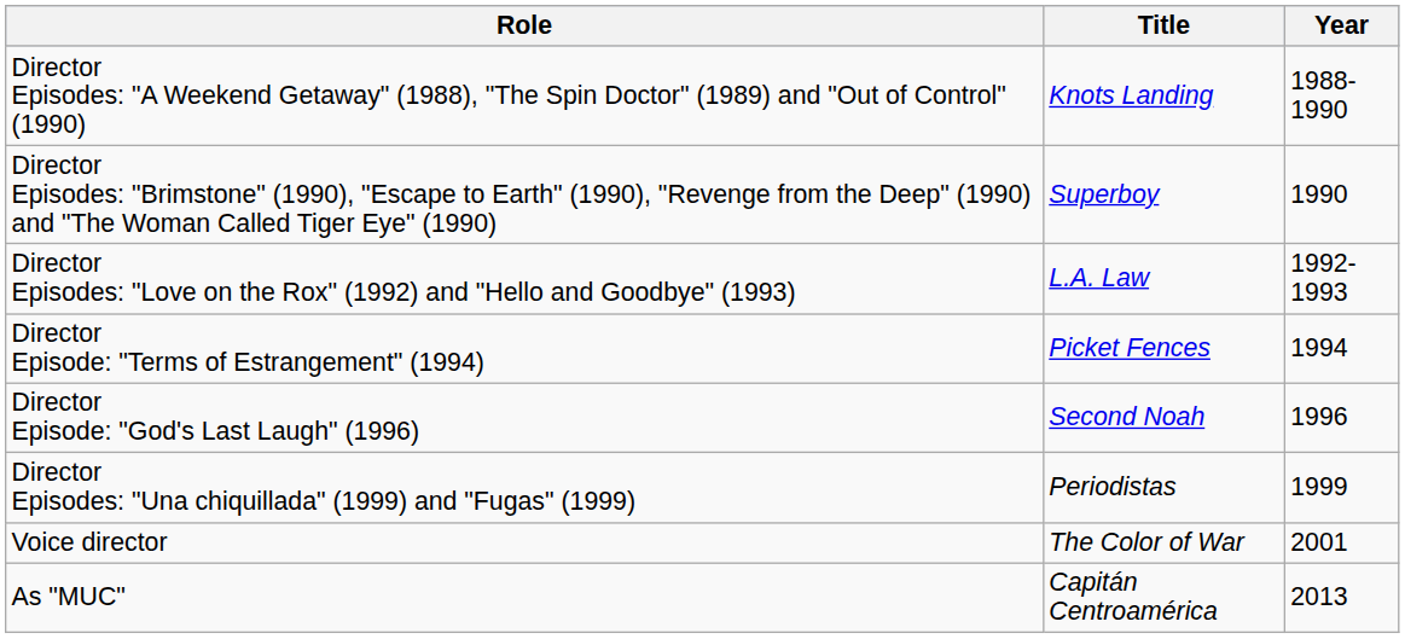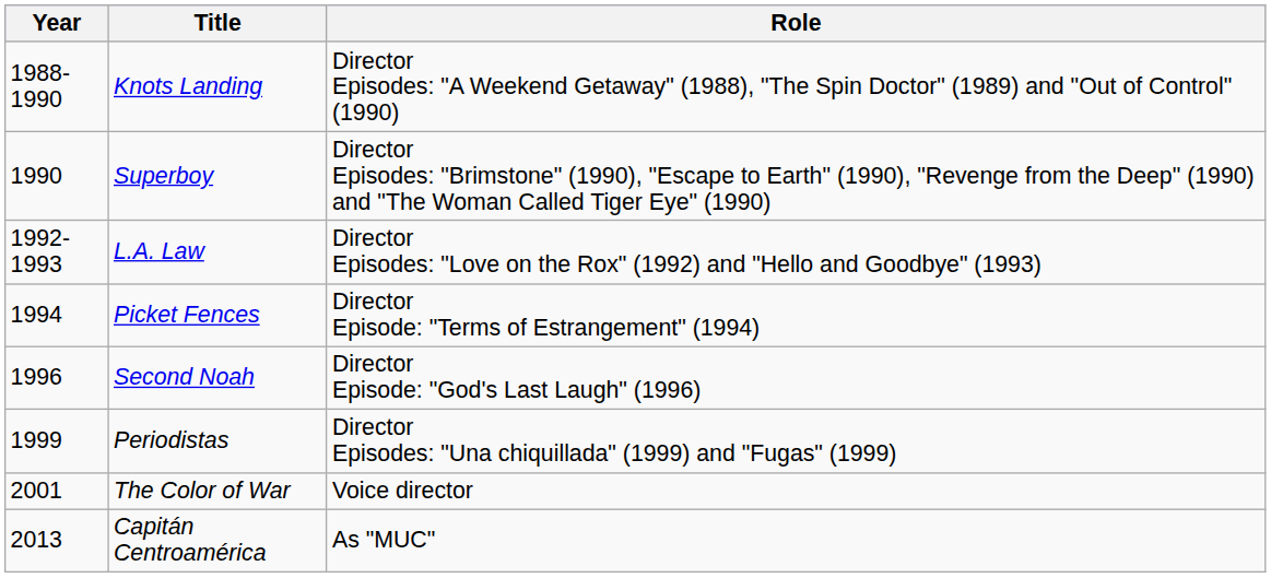columns swapped: Year <-> Role
